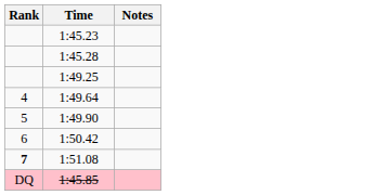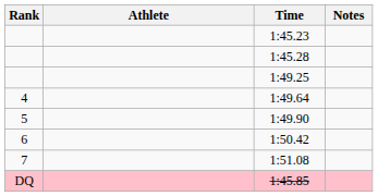+ column: Athlete
1:51.08 | Rank: bold -> normal
